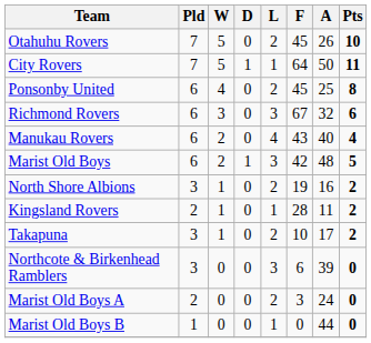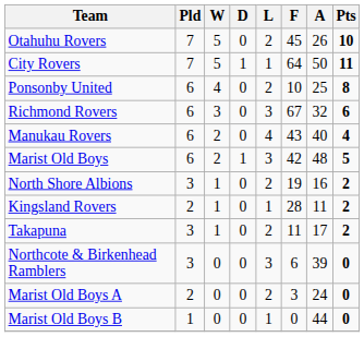Ponsonby United | F: 45 -> 10
Takapuna | F: 10 -> 11
